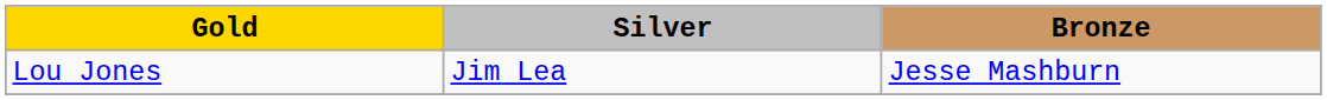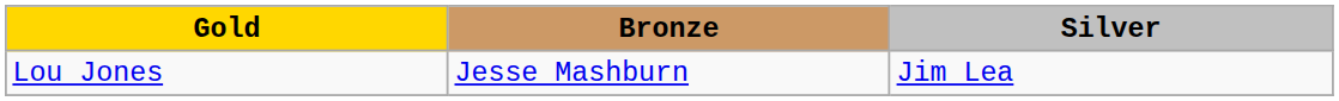columns swapped: Silver <-> Bronze
